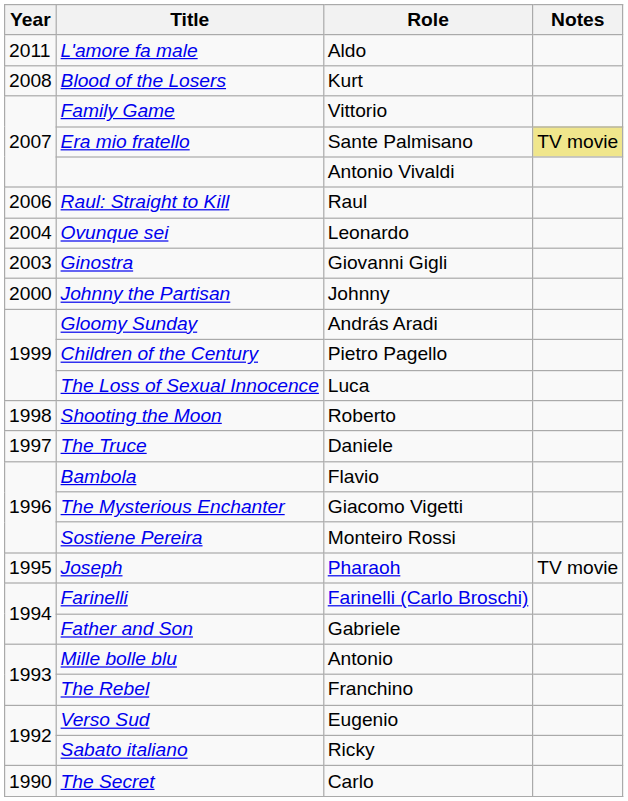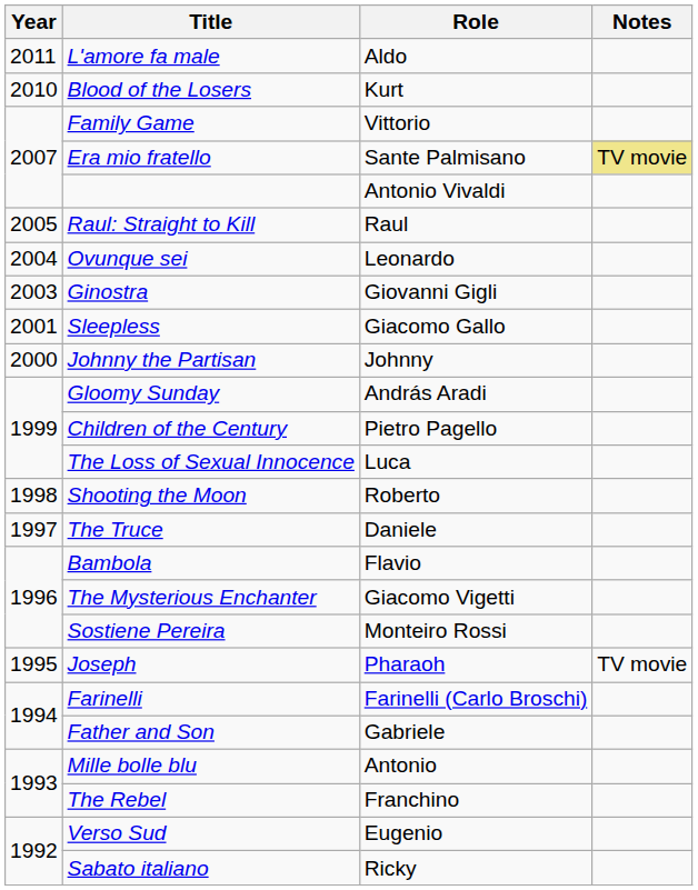Blood of the Losers | Year: 2008 -> 2010
Raul: Straight to Kill | Year: 2006 -> 2005
+ row: 2001 | Sleepless | Giacomo Gallo
- row: 1990 | The Secret | Carlo
